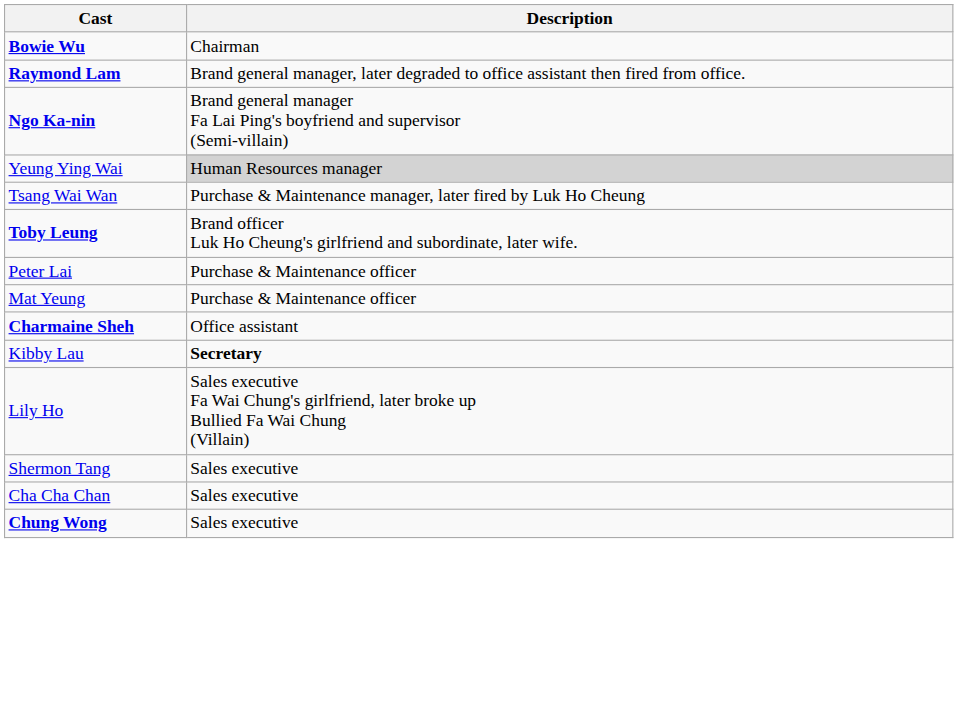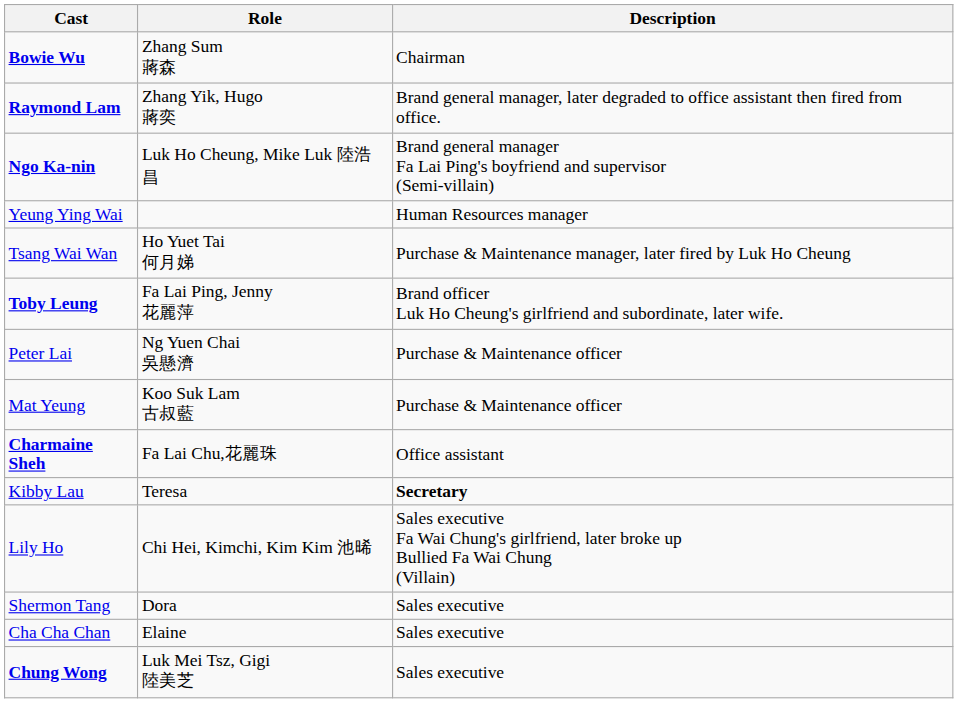+ column: Role | Zhang Sum 蔣森 | Zhang Yik, Hugo 蔣奕 | Luk Ho Cheung, Mike Luk 陸浩昌 | Ho Yuet Tai 何月娣 | Fa Lai Ping, Jenny 花麗萍 | Ng Yuen Chai 吳懸濟 | Koo Suk Lam 古叔藍 | Fa Lai Chu,花麗珠 | Teresa | Chi Hei, Kimchi, Kim Kim 池晞 | Dora | Elaine | Luk Mei Tsz, Gigi 陸美芝
Yeung Ying Wai | Description: lightgrey background -> no background
